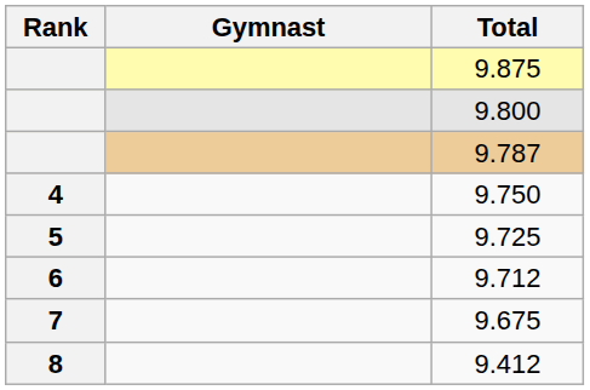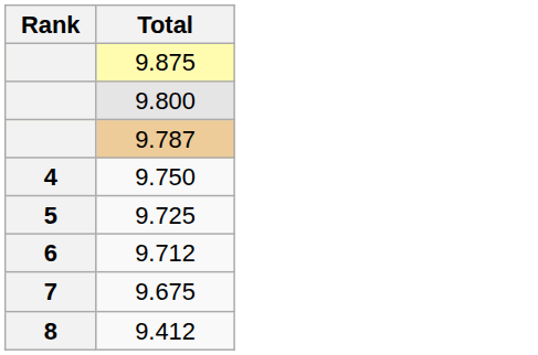- column: Gymnast
